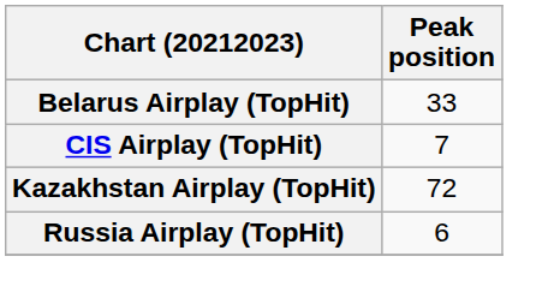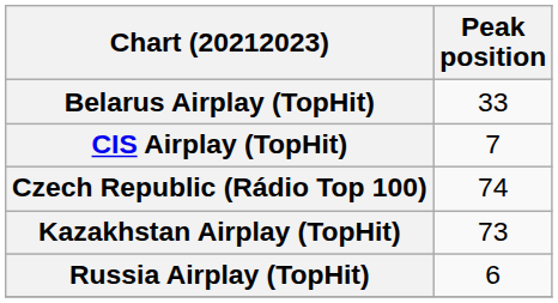+ row: Czech Republic (Rádio Top 100) | 74
Kazakhstan Airplay (TopHit) | Peak position: 72 -> 73
